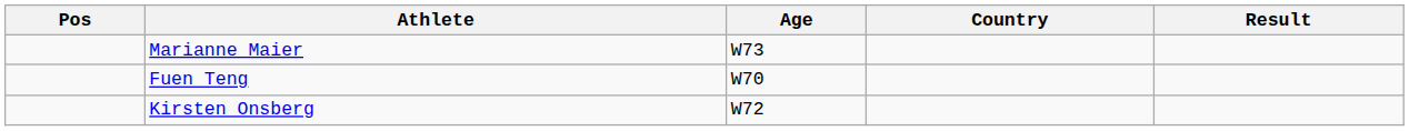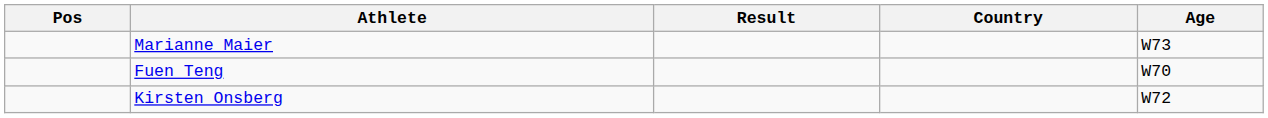columns swapped: Age <-> Result
